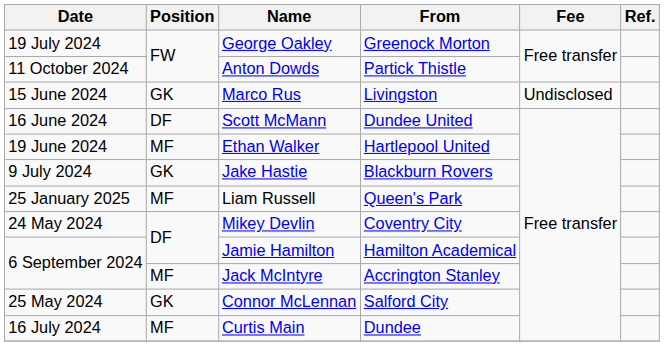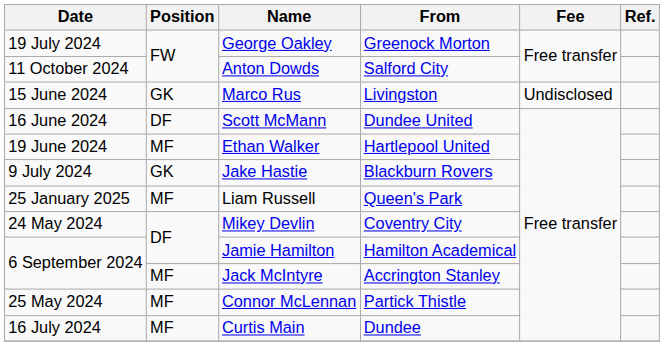Anton Dowds | From: Partick Thistle -> Salford City
Connor McLennan | Position: GK -> MF
Connor McLennan | From: Salford City -> Partick Thistle
